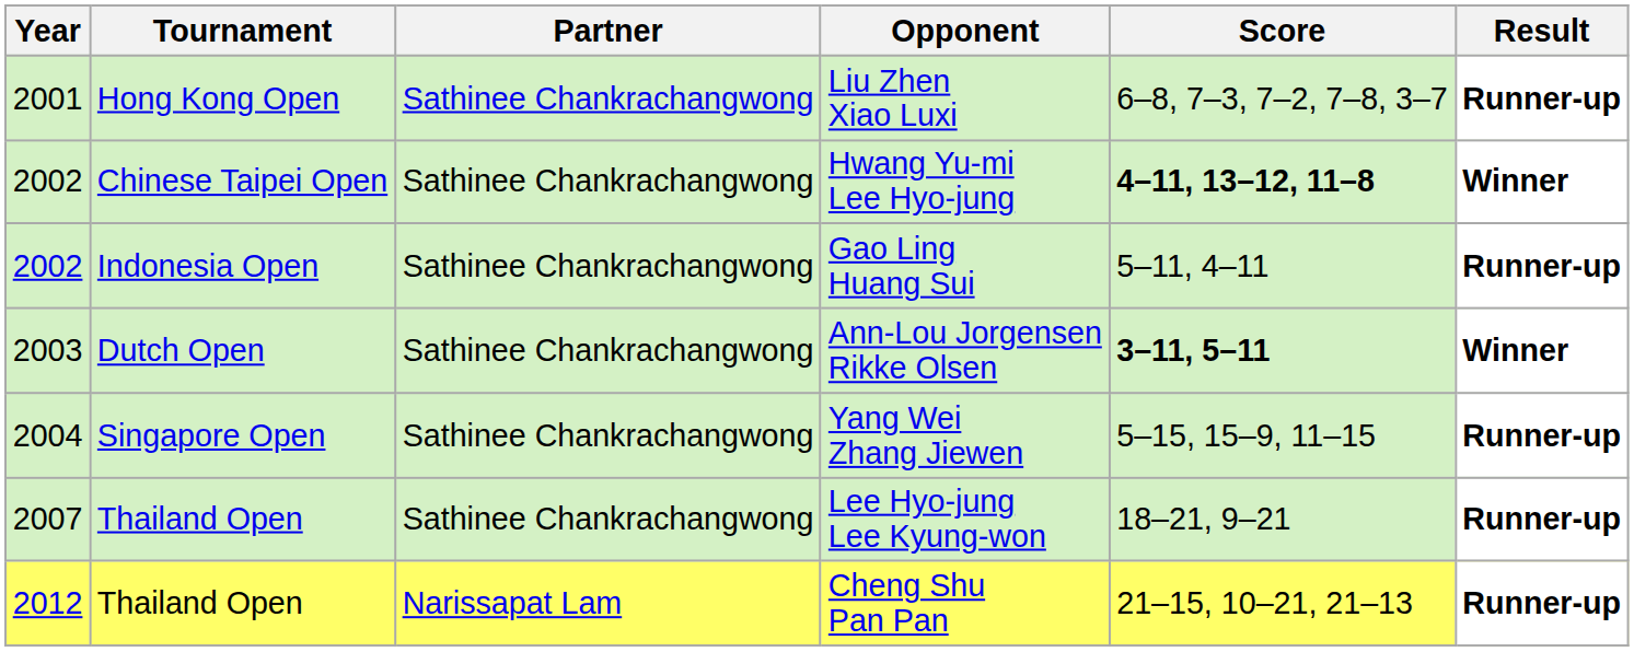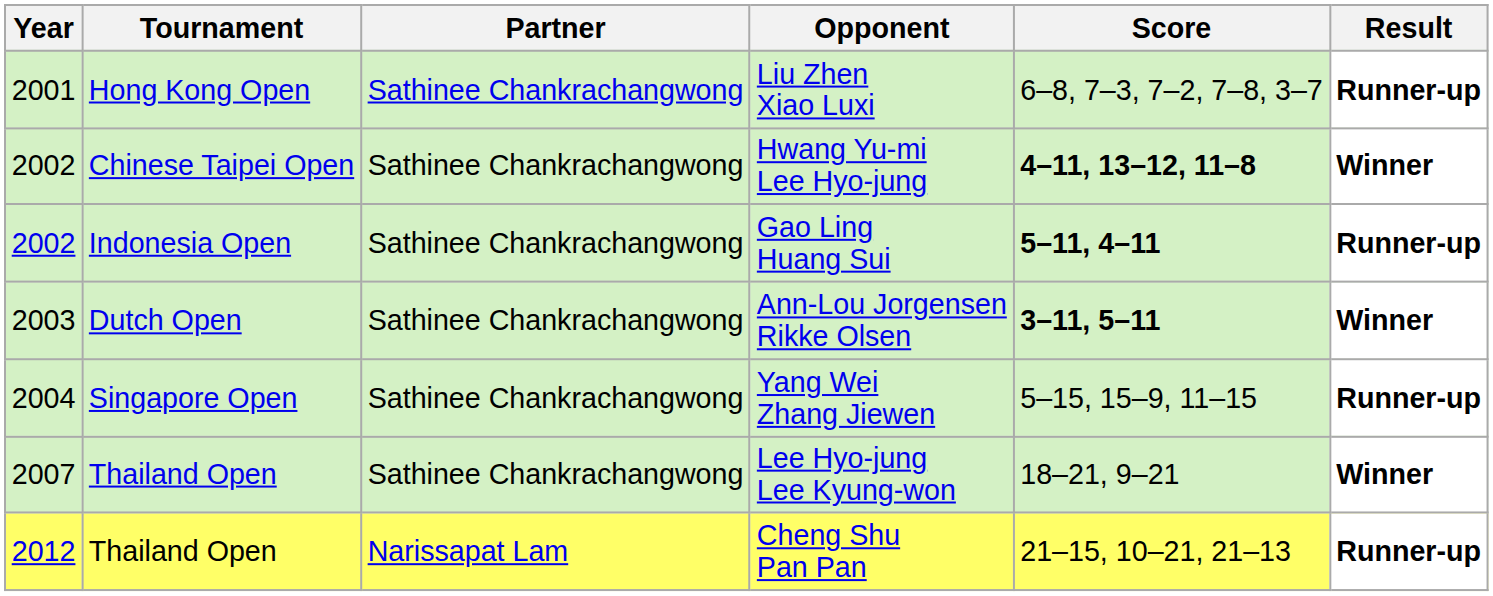Gao Ling Huang Sui | Score: normal -> bold
Lee Hyo-jung Lee Kyung-won | Result: Runner-up -> Winner
